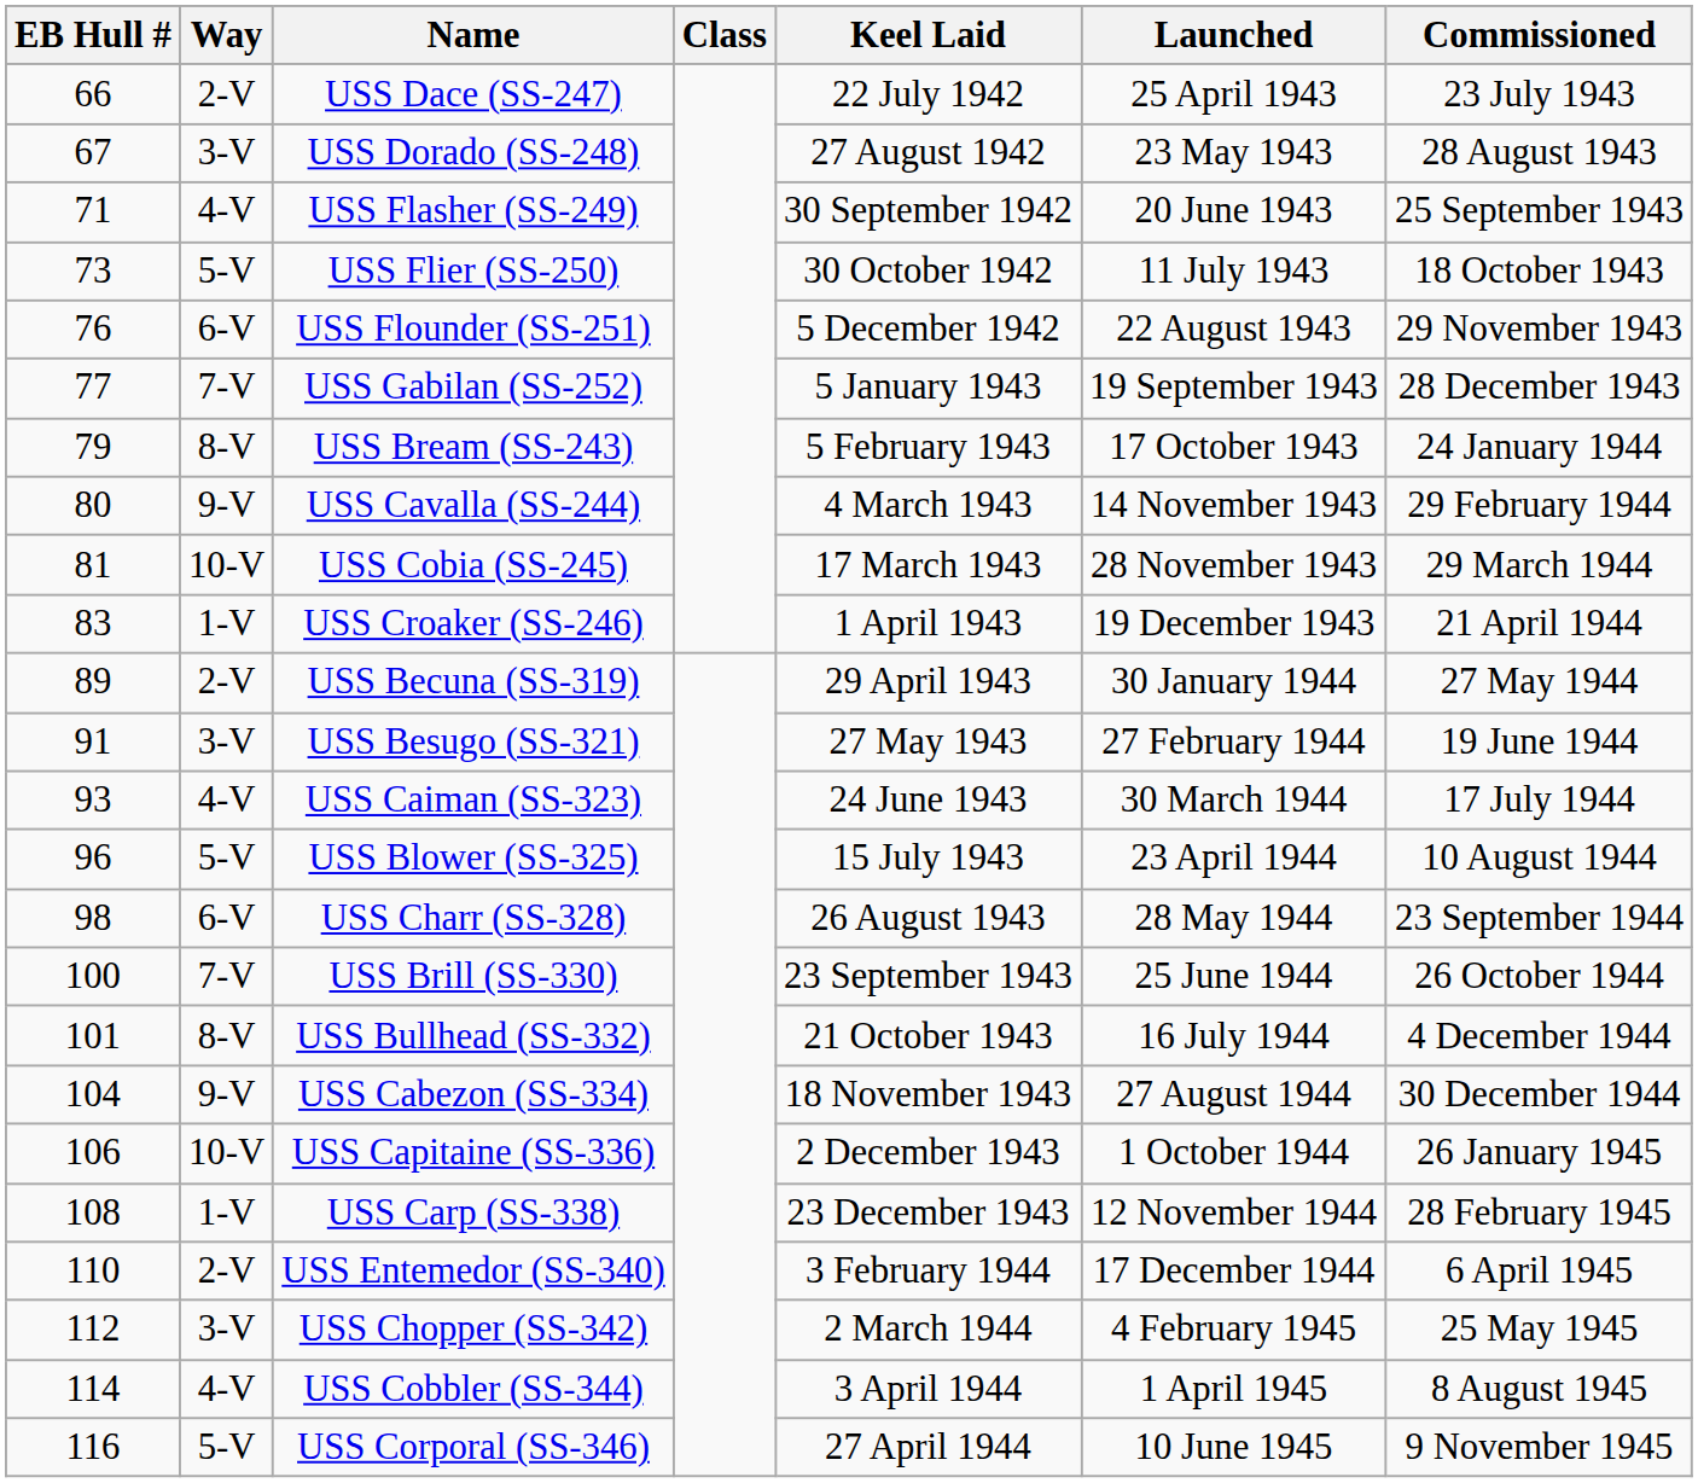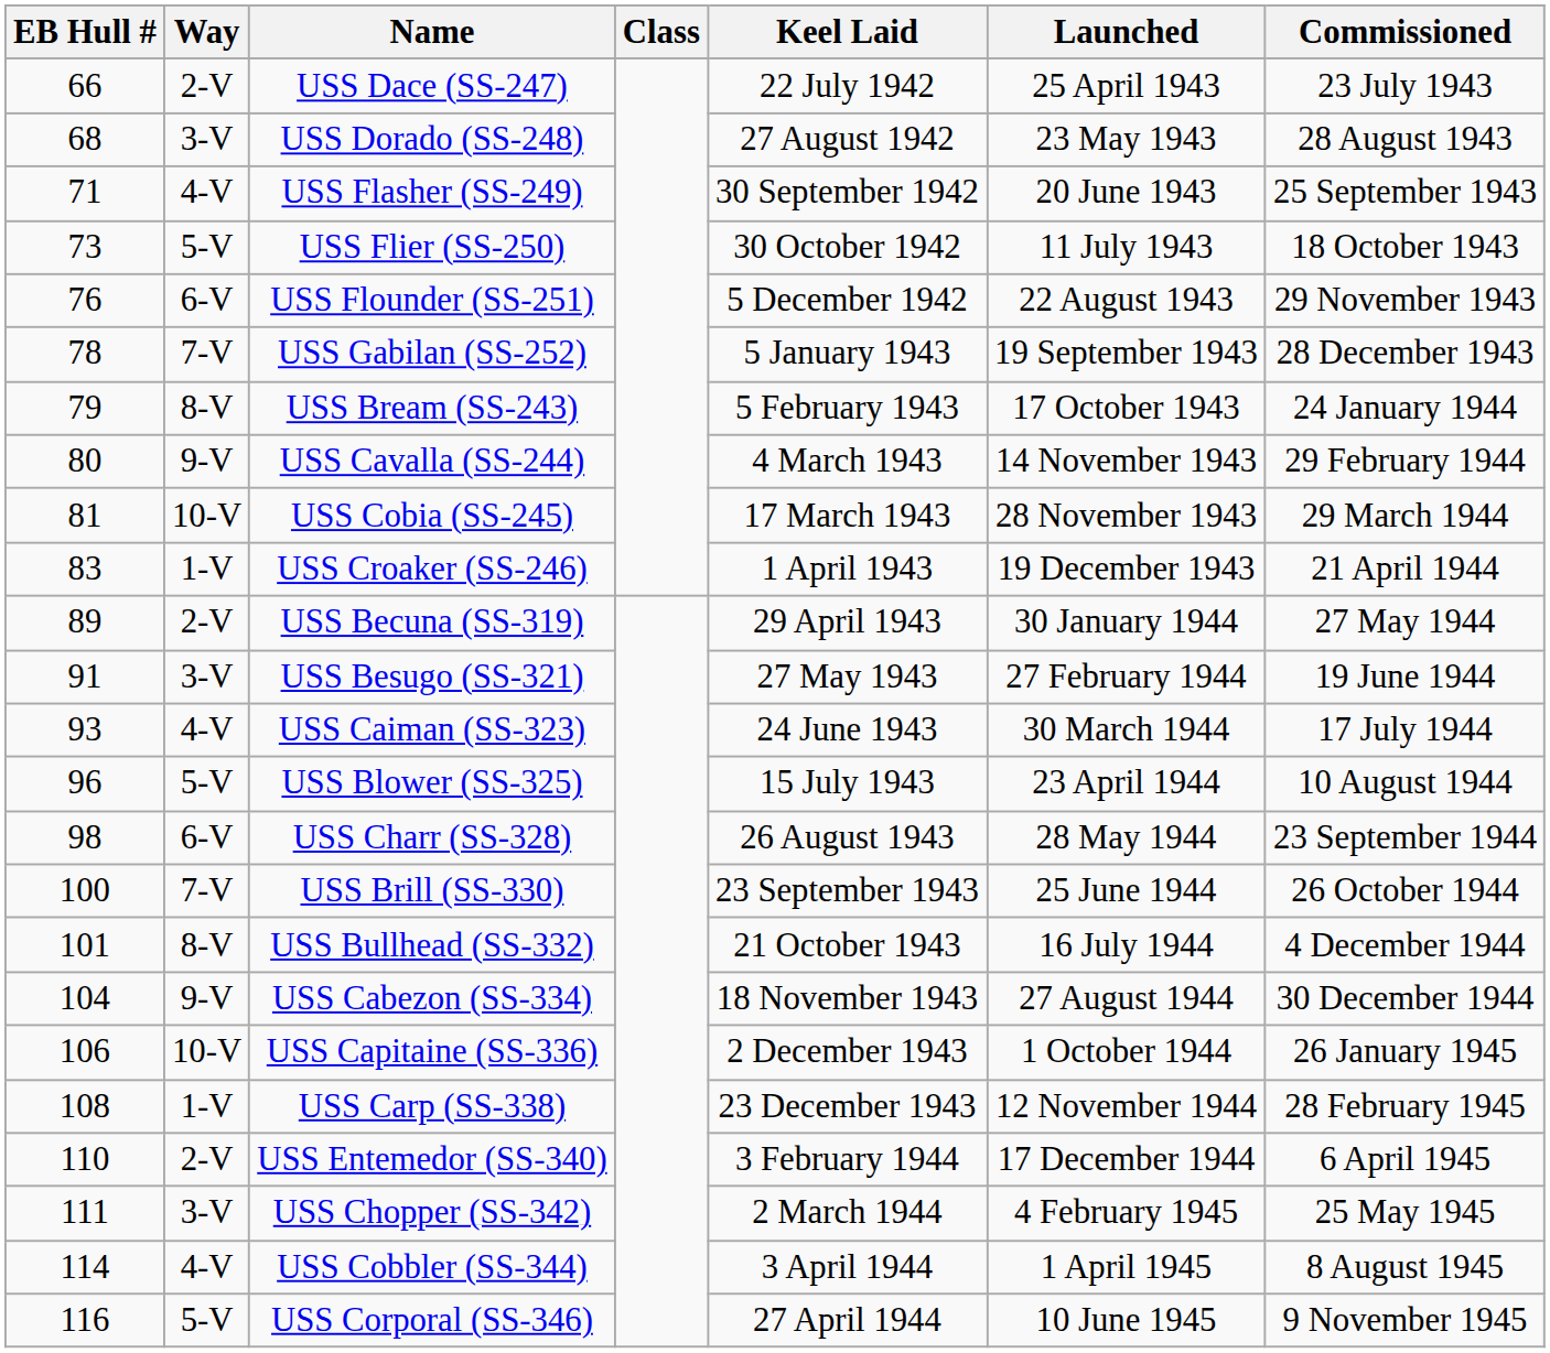USS Dorado (SS-248) | EB Hull #: 67 -> 68
USS Gabilan (SS-252) | EB Hull #: 77 -> 78
USS Chopper (SS-342) | EB Hull #: 112 -> 111
